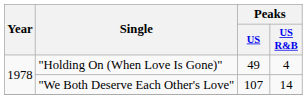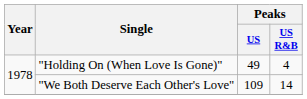"We Both Deserve Each Other's Love" | Peaks / US: 107 -> 109
